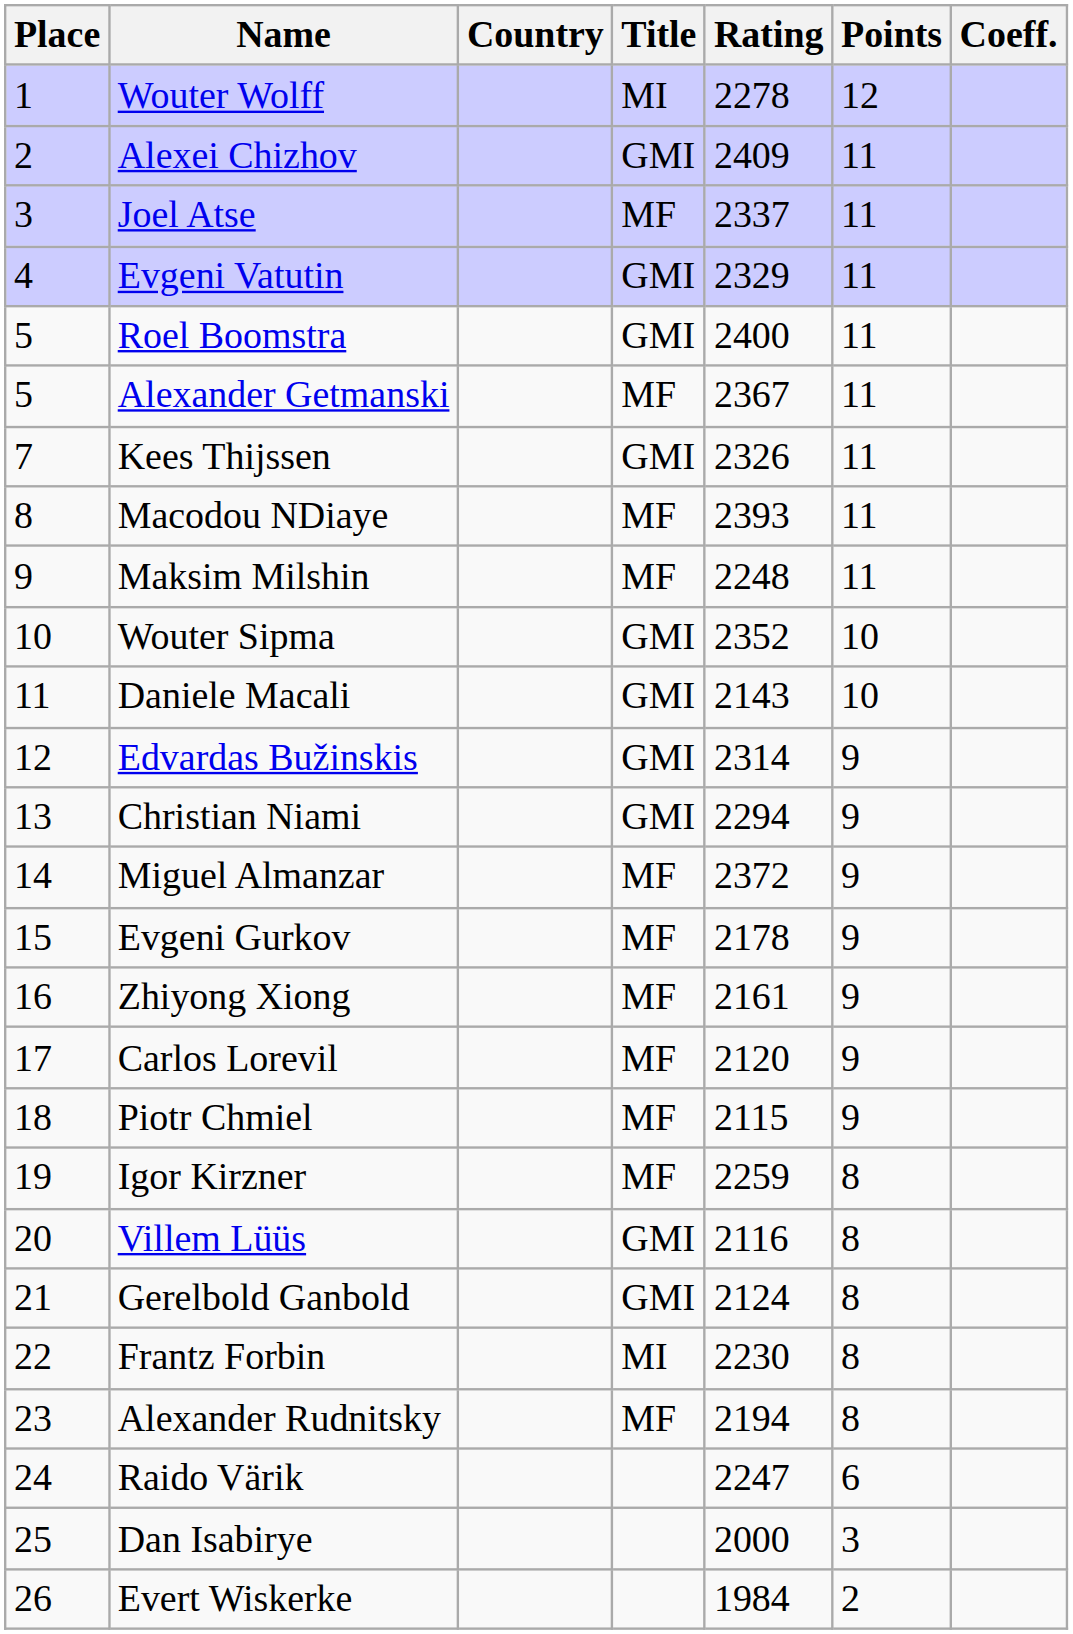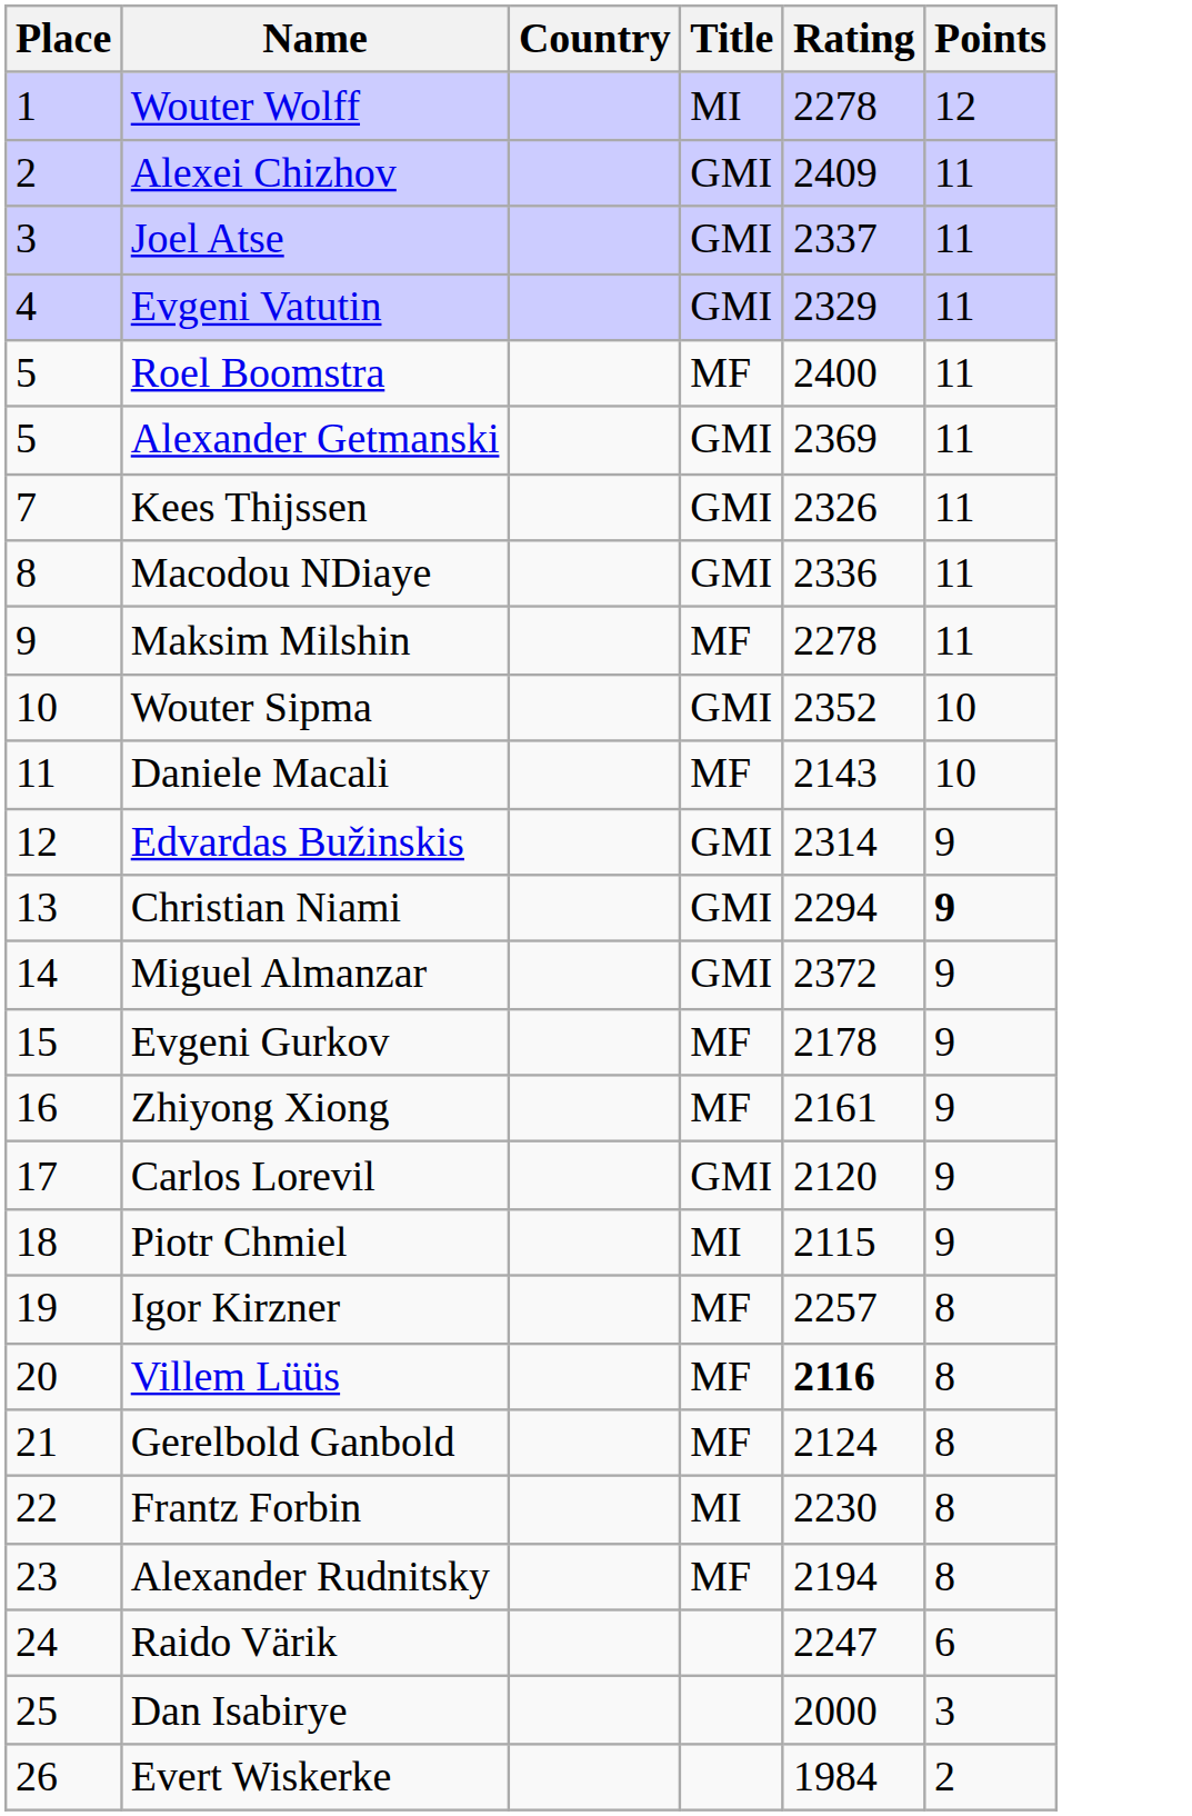- column: Coeff.
Joel Atse | Title: MF -> GMI
Roel Boomstra | Title: GMI -> MF
Alexander Getmanski | Title: MF -> GMI
Alexander Getmanski | Rating: 2367 -> 2369
Macodou NDiaye | Title: MF -> GMI
Macodou NDiaye | Rating: 2393 -> 2336
Maksim Milshin | Rating: 2248 -> 2278
Daniele Macali | Title: GMI -> MF
Christian Niami | Points: normal -> bold
Miguel Almanzar | Title: MF -> GMI
Carlos Lorevil | Title: MF -> GMI
Piotr Chmiel | Title: MF -> MI
Igor Kirzner | Rating: 2259 -> 2257
Villem Lüüs | Title: GMI -> MF
Villem Lüüs | Rating: normal -> bold
Gerelbold Ganbold | Title: GMI -> MF
